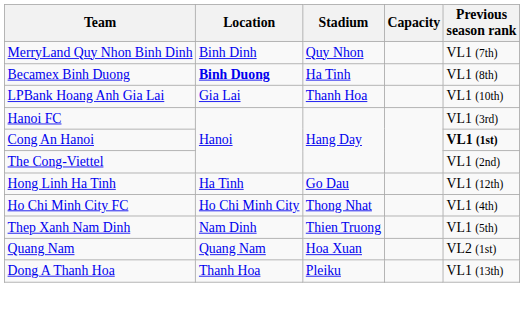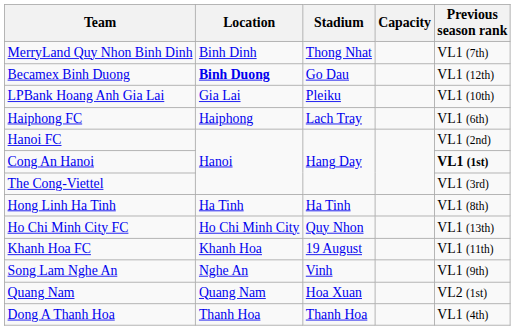MerryLand Quy Nhon Binh Dinh | Stadium: Quy Nhon -> Thong Nhat
Becamex Binh Duong | Stadium: Ha Tinh -> Go Dau
Becamex Binh Duong | Previous season rank: VL1 (8th) -> VL1 (12th)
LPBank Hoang Anh Gia Lai | Stadium: Thanh Hoa -> Pleiku
+ row: Haiphong FC | Haiphong | Lach Tray | VL1 (6th)
Hanoi FC | Previous season rank: VL1 (3rd) -> VL1 (2nd)
The Cong-Viettel | Previous season rank: VL1 (2nd) -> VL1 (3rd)
Hong Linh Ha Tinh | Stadium: Go Dau -> Ha Tinh
Hong Linh Ha Tinh | Previous season rank: VL1 (12th) -> VL1 (8th)
Ho Chi Minh City FC | Stadium: Thong Nhat -> Quy Nhon
Ho Chi Minh City FC | Previous season rank: VL1 (4th) -> VL1 (13th)
+ row: Khanh Hoa FC | Khanh Hoa | 19 August | VL1 (11th)
- row: Thep Xanh Nam Dinh | Nam Dinh | Thien Truong | VL1 (5th)
+ row: Song Lam Nghe An | Nghe An | Vinh | VL1 (9th)
Dong A Thanh Hoa | Stadium: Pleiku -> Thanh Hoa
Dong A Thanh Hoa | Previous season rank: VL1 (13th) -> VL1 (4th)
